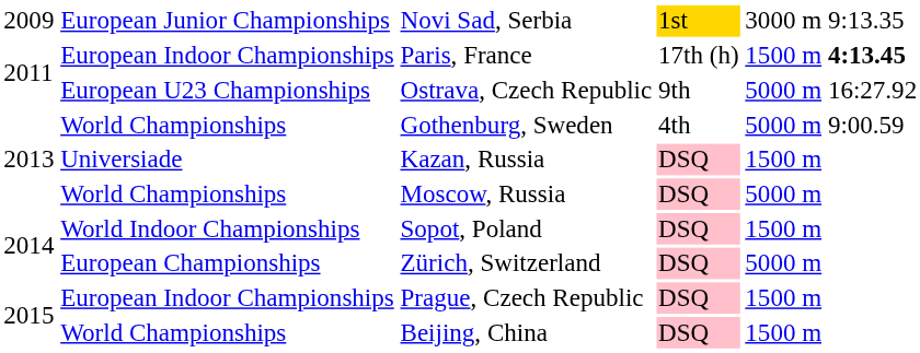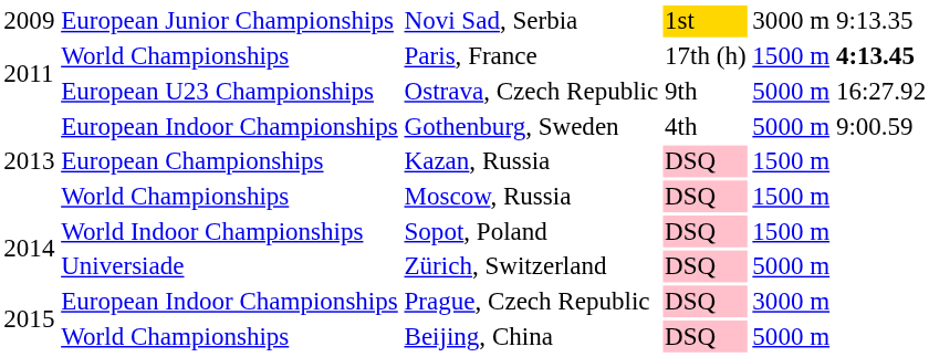Paris, France | column 2: European Indoor Championships -> World Championships
Gothenburg, Sweden | column 2: World Championships -> European Indoor Championships
Kazan, Russia | column 2: Universiade -> European Championships
Moscow, Russia | column 5: 5000 m -> 1500 m
Zürich, Switzerland | column 2: European Championships -> Universiade
Prague, Czech Republic | column 5: 1500 m -> 3000 m
Beijing, China | column 5: 1500 m -> 5000 m
